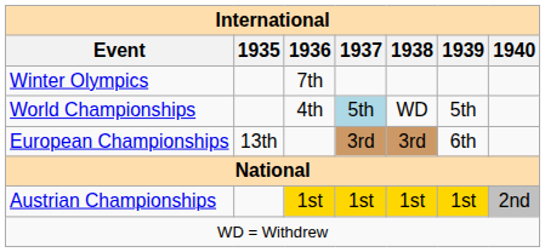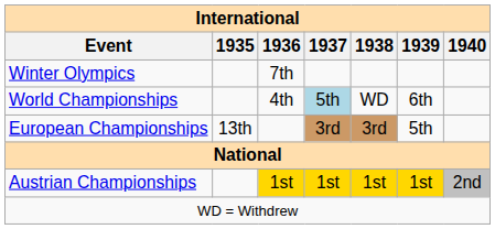World Championships | 1939: 5th -> 6th
European Championships | 1939: 6th -> 5th
